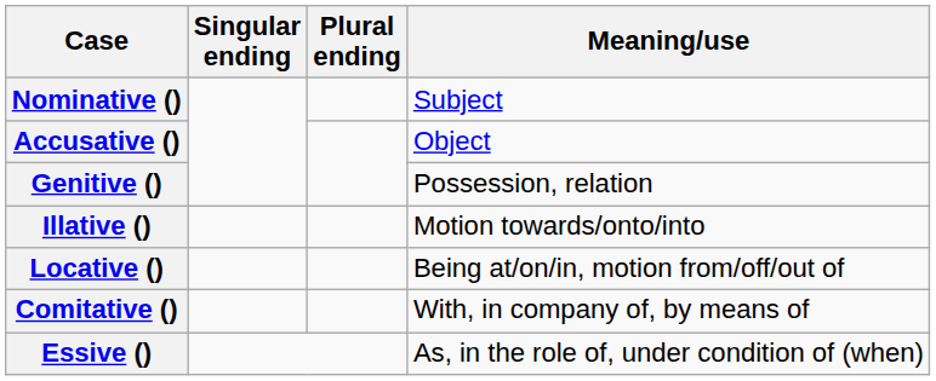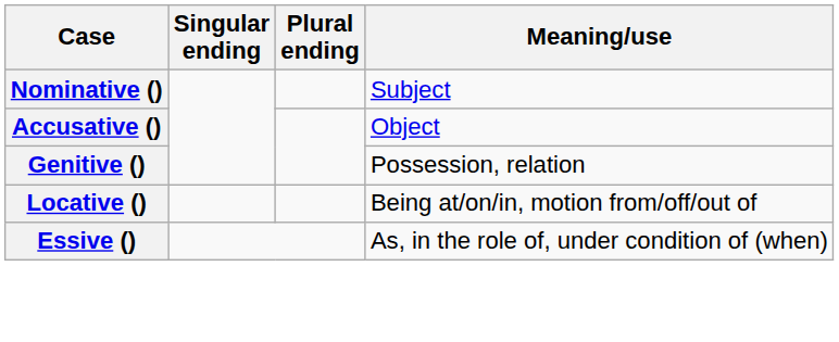- row: Illative () | Motion towards/onto/into
- row: Comitative () | With, in company of, by means of
